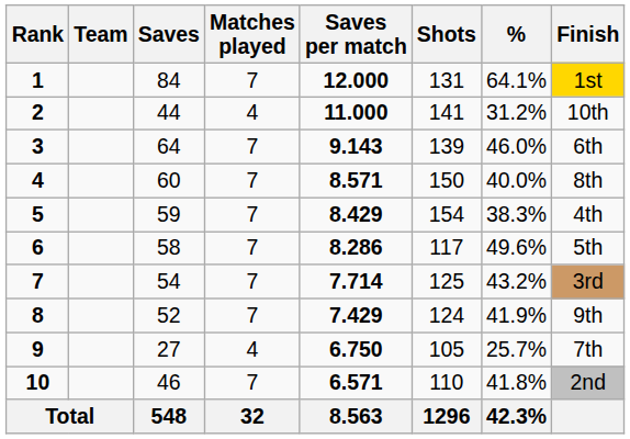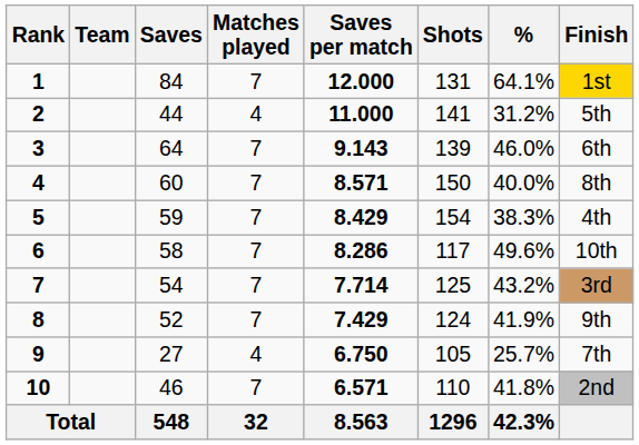2 | Finish: 10th -> 5th
6 | Finish: 5th -> 10th
